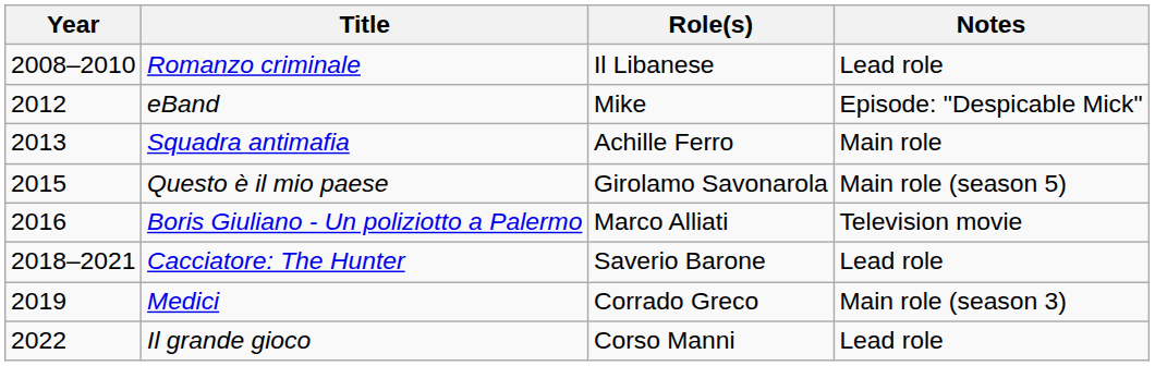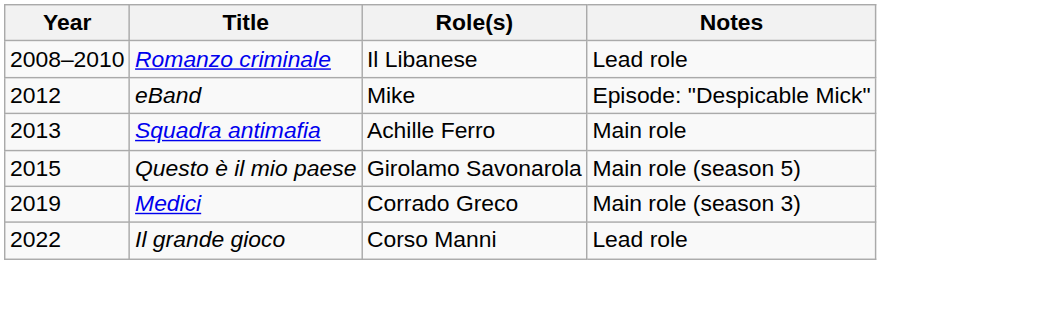- row: 2016 | Boris Giuliano - Un poliziotto a Palermo | Marco Alliati | Television movie
- row: 2018–2021 | Cacciatore: The Hunter | Saverio Barone | Lead role
